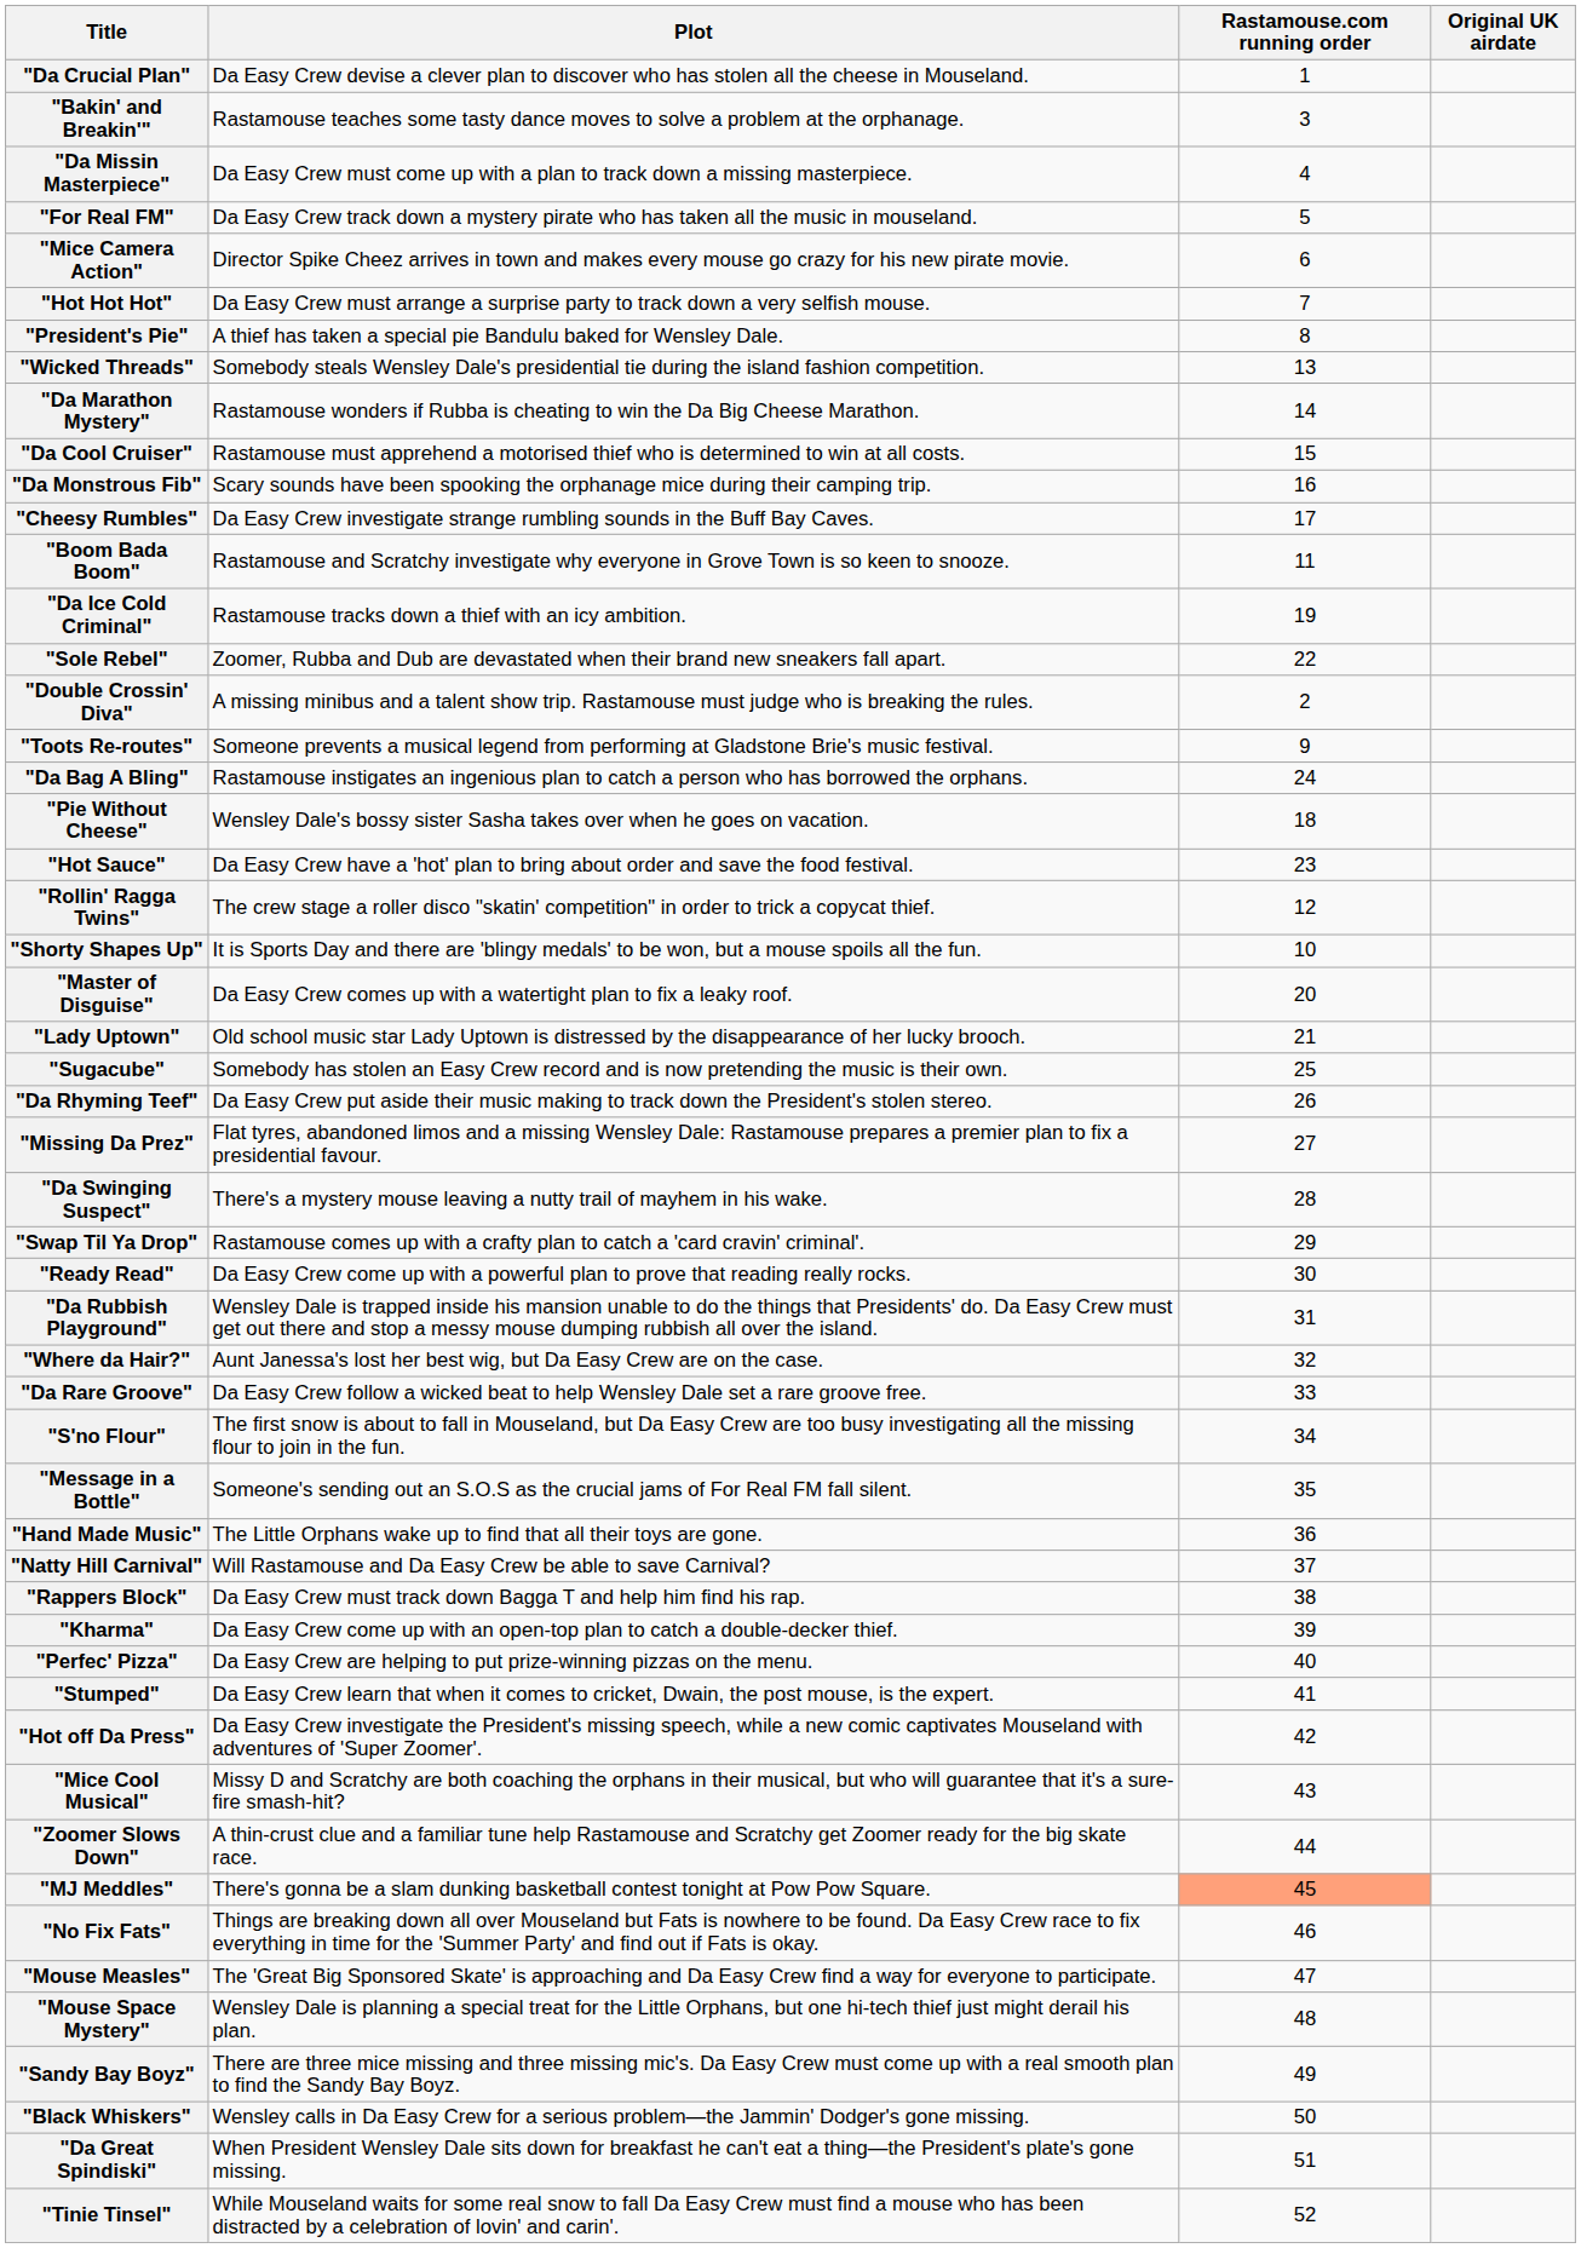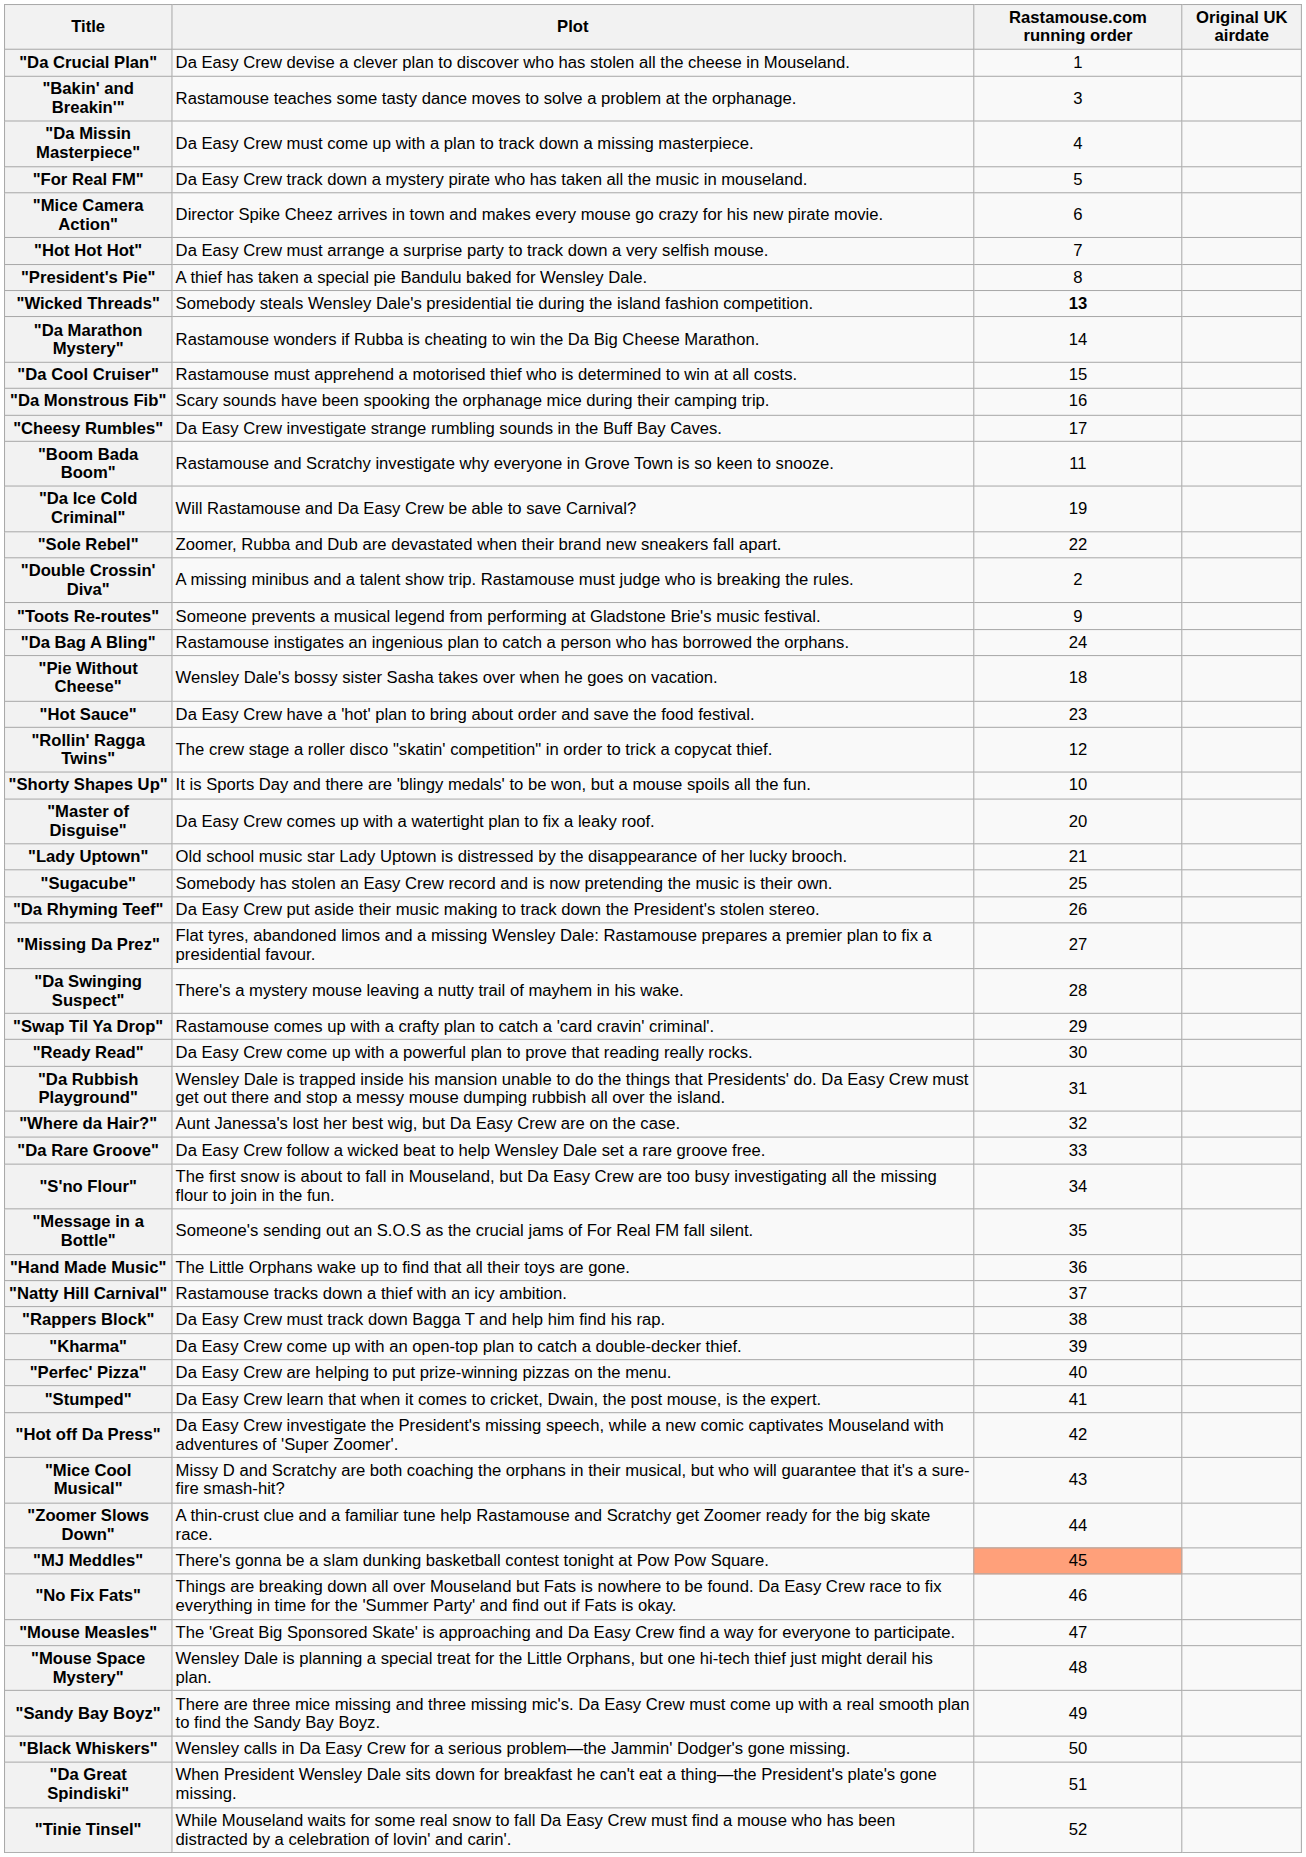"Wicked Threads" | Rastamouse.com running order: normal -> bold
"Da Ice Cold Criminal" | Plot: Rastamouse tracks down a thief with an icy ambition. -> Will Rastamouse and Da Easy Crew be able to save Carnival?
"Natty Hill Carnival" | Plot: Will Rastamouse and Da Easy Crew be able to save Carnival? -> Rastamouse tracks down a thief with an icy ambition.
